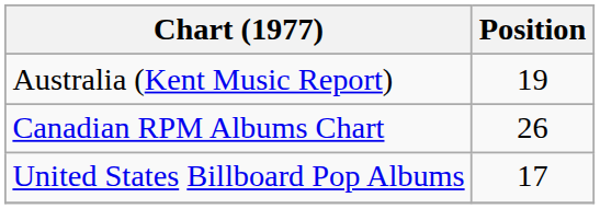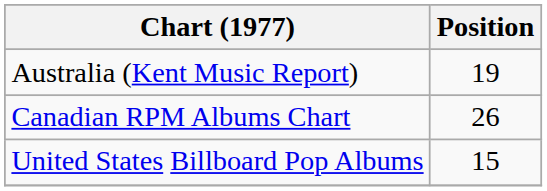United States Billboard Pop Albums | Position: 17 -> 15
